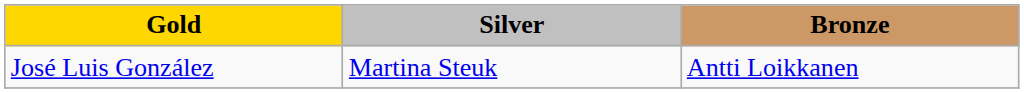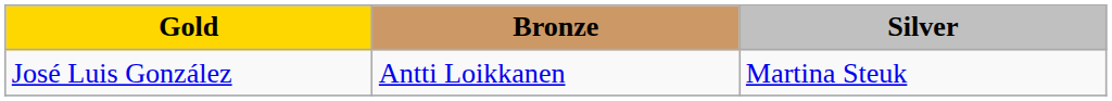columns swapped: Silver <-> Bronze
